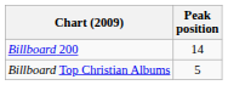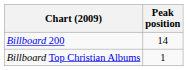Billboard Top Christian Albums | Peak position: 5 -> 1
